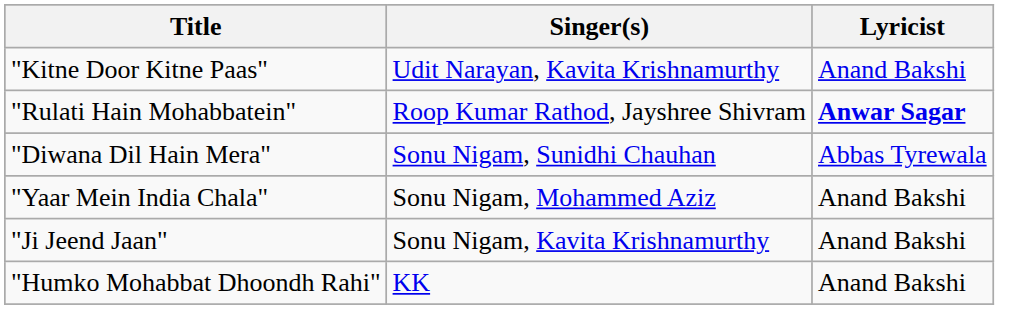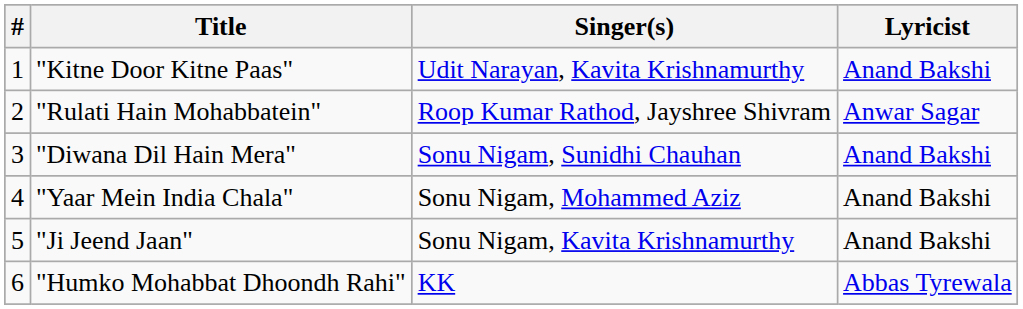+ column: # | 1 | 2 | 3 | 4 | 5 | 6
"Rulati Hain Mohabbatein" | Lyricist: bold -> normal
"Diwana Dil Hain Mera" | Lyricist: Abbas Tyrewala -> Anand Bakshi
"Humko Mohabbat Dhoondh Rahi" | Lyricist: Anand Bakshi -> Abbas Tyrewala
